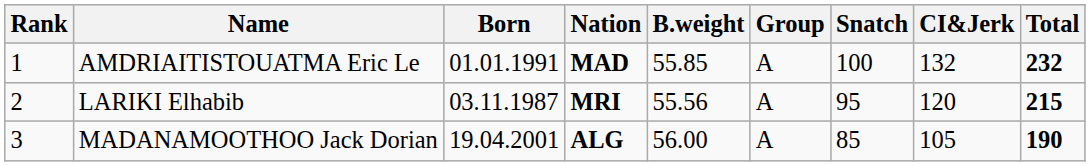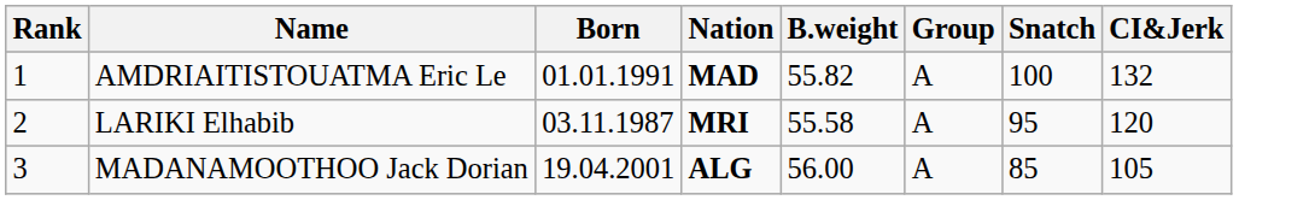- column: Total | 232 | 215 | 190
AMDRIAITISTOUATMA Eric Le | B.weight: 55.85 -> 55.82
LARIKI Elhabib | B.weight: 55.56 -> 55.58
